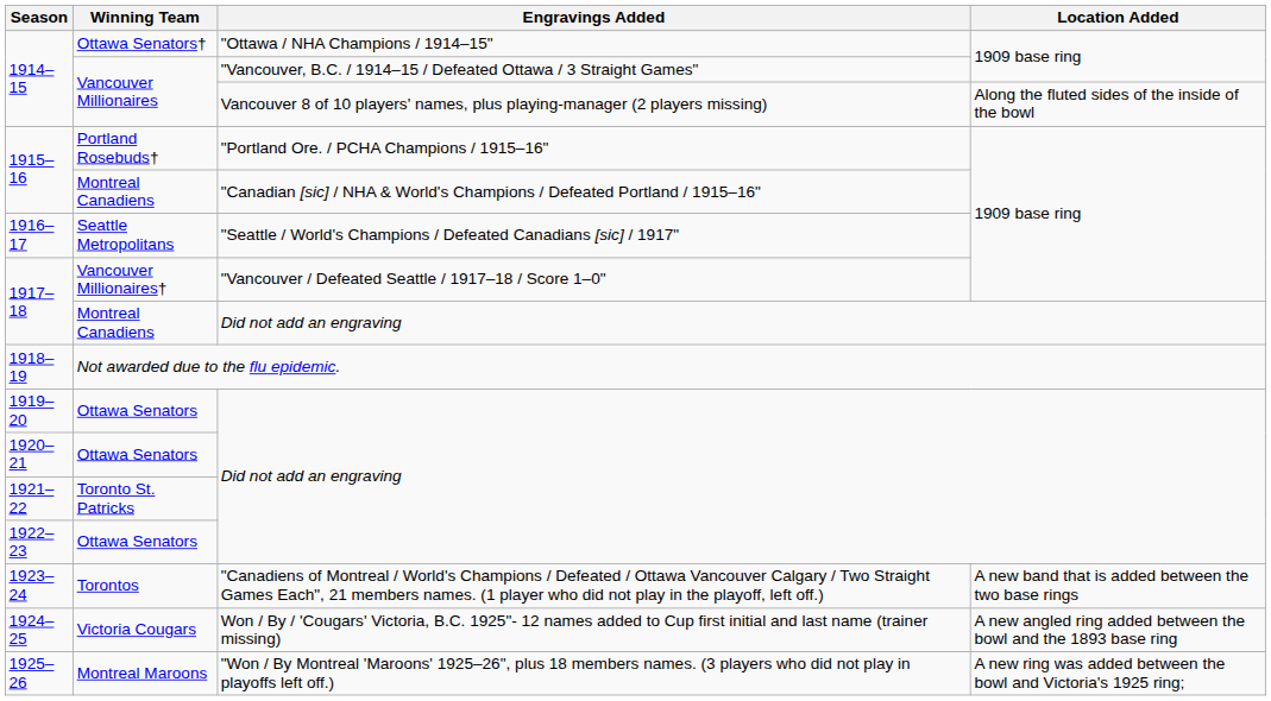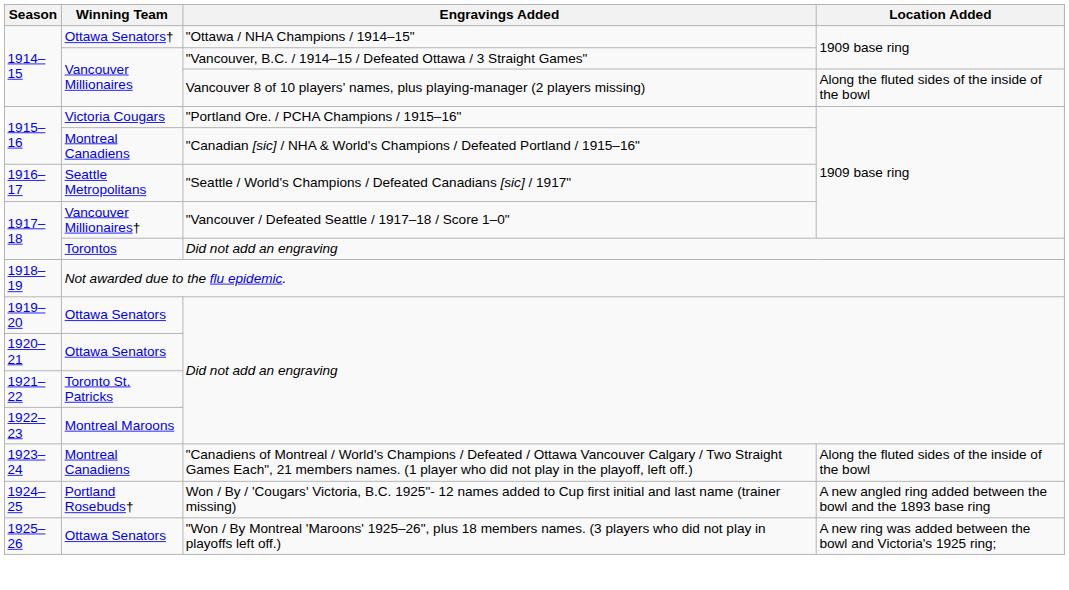1915–16 / "Portland Ore. / PCHA Champions / 1915–16" | Winning Team: Portland Rosebuds† -> Victoria Cougars
1917–18 / Did not add an engraving | Winning Team: Montreal Canadiens -> Torontos
1922–23 | Winning Team: Ottawa Senators -> Montreal Maroons
1923–24 | Winning Team: Torontos -> Montreal Canadiens
1923–24 | Location Added: A new band that is added between the two base rings -> Along the fluted sides of the inside of the bowl
1924–25 | Winning Team: Victoria Cougars -> Portland Rosebuds†
1925–26 | Winning Team: Montreal Maroons -> Ottawa Senators
